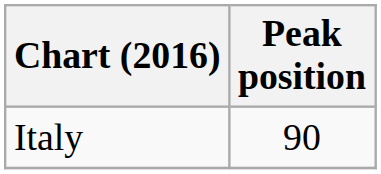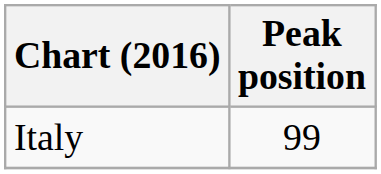Italy | Peak position: 90 -> 99
